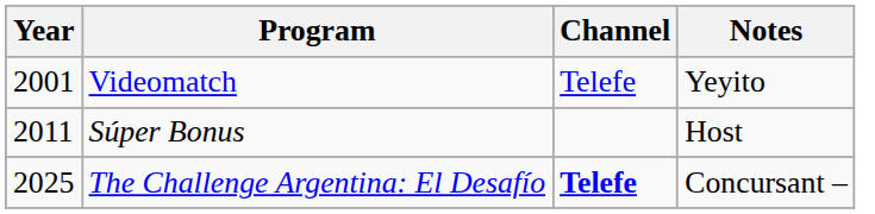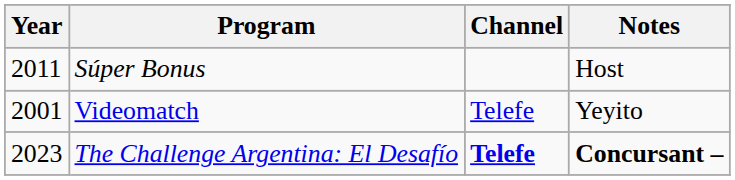rows swapped: Videomatch <-> Súper Bonus
The Challenge Argentina: El Desafío | Year: 2025 -> 2023
The Challenge Argentina: El Desafío | Notes: normal -> bold
